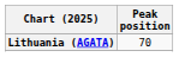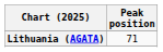Lithuania (AGATA) | Peak position: 70 -> 71
